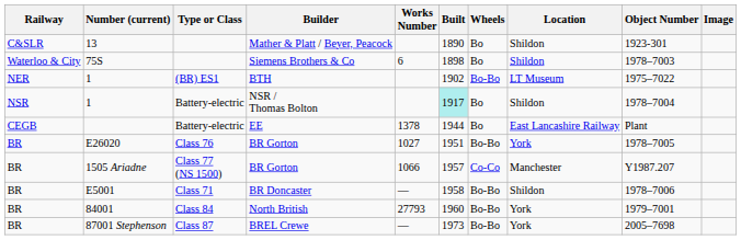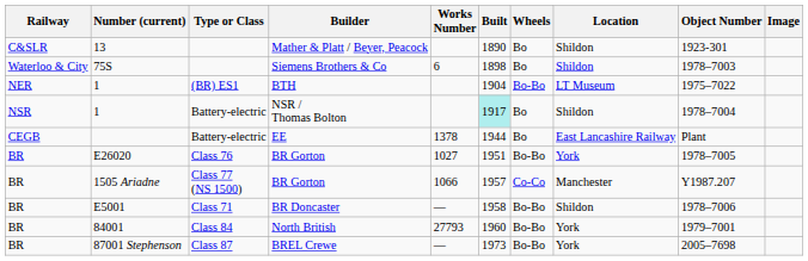BTH | Built: 1902 -> 1904
